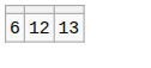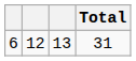+ column: Total | 31
